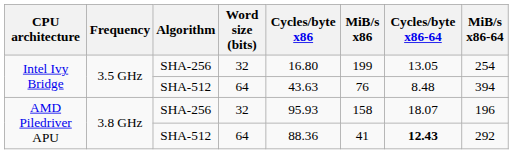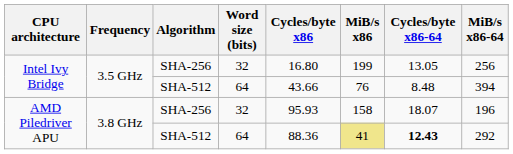Intel Ivy Bridge / SHA-256 | MiB/s x86-64: 254 -> 256
Intel Ivy Bridge / SHA-512 | Cycles/byte x86: 43.63 -> 43.66
AMD Piledriver APU / SHA-512 | MiB/s x86: no background -> khaki background
